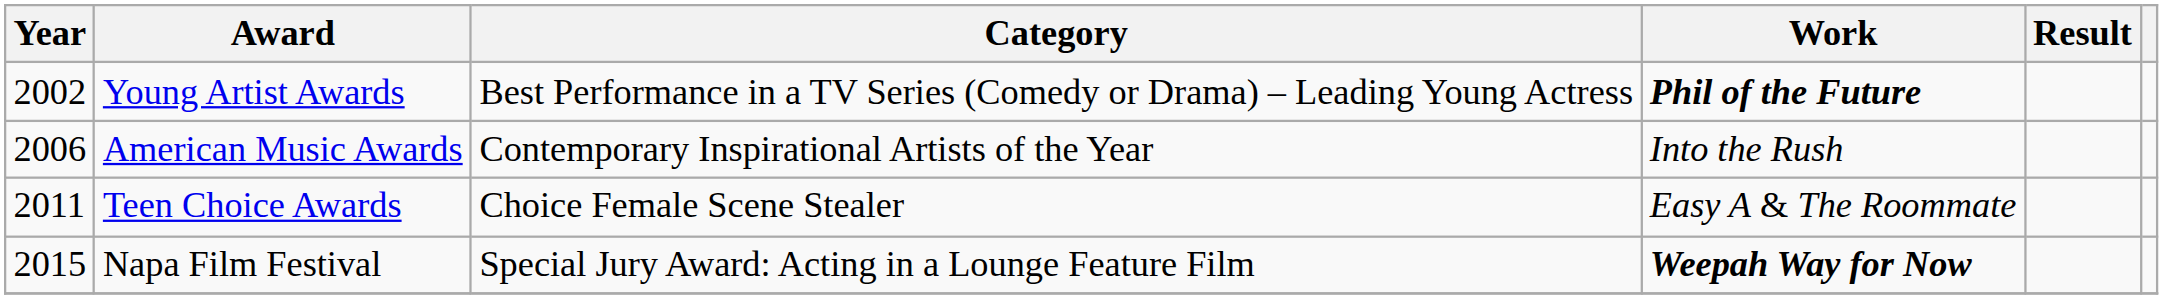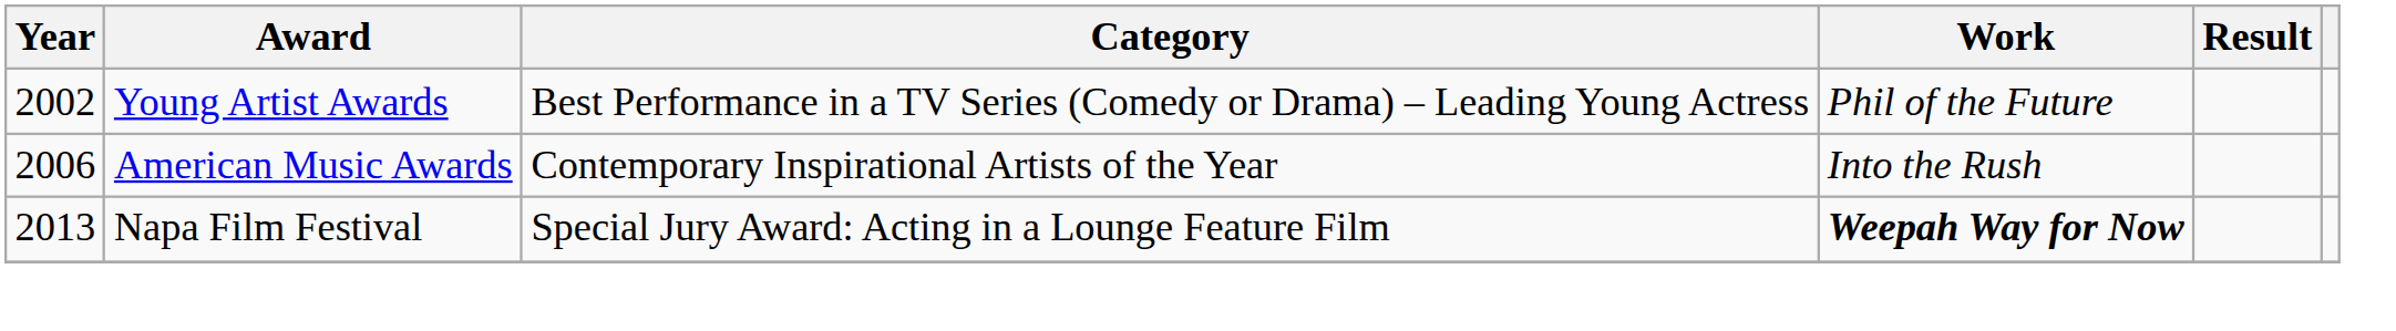Young Artist Awards | Work: bold -> normal
- row: 2011 | Teen Choice Awards | Choice Female Scene Stealer | Easy A & The Roommate
Napa Film Festival | Year: 2015 -> 2013
